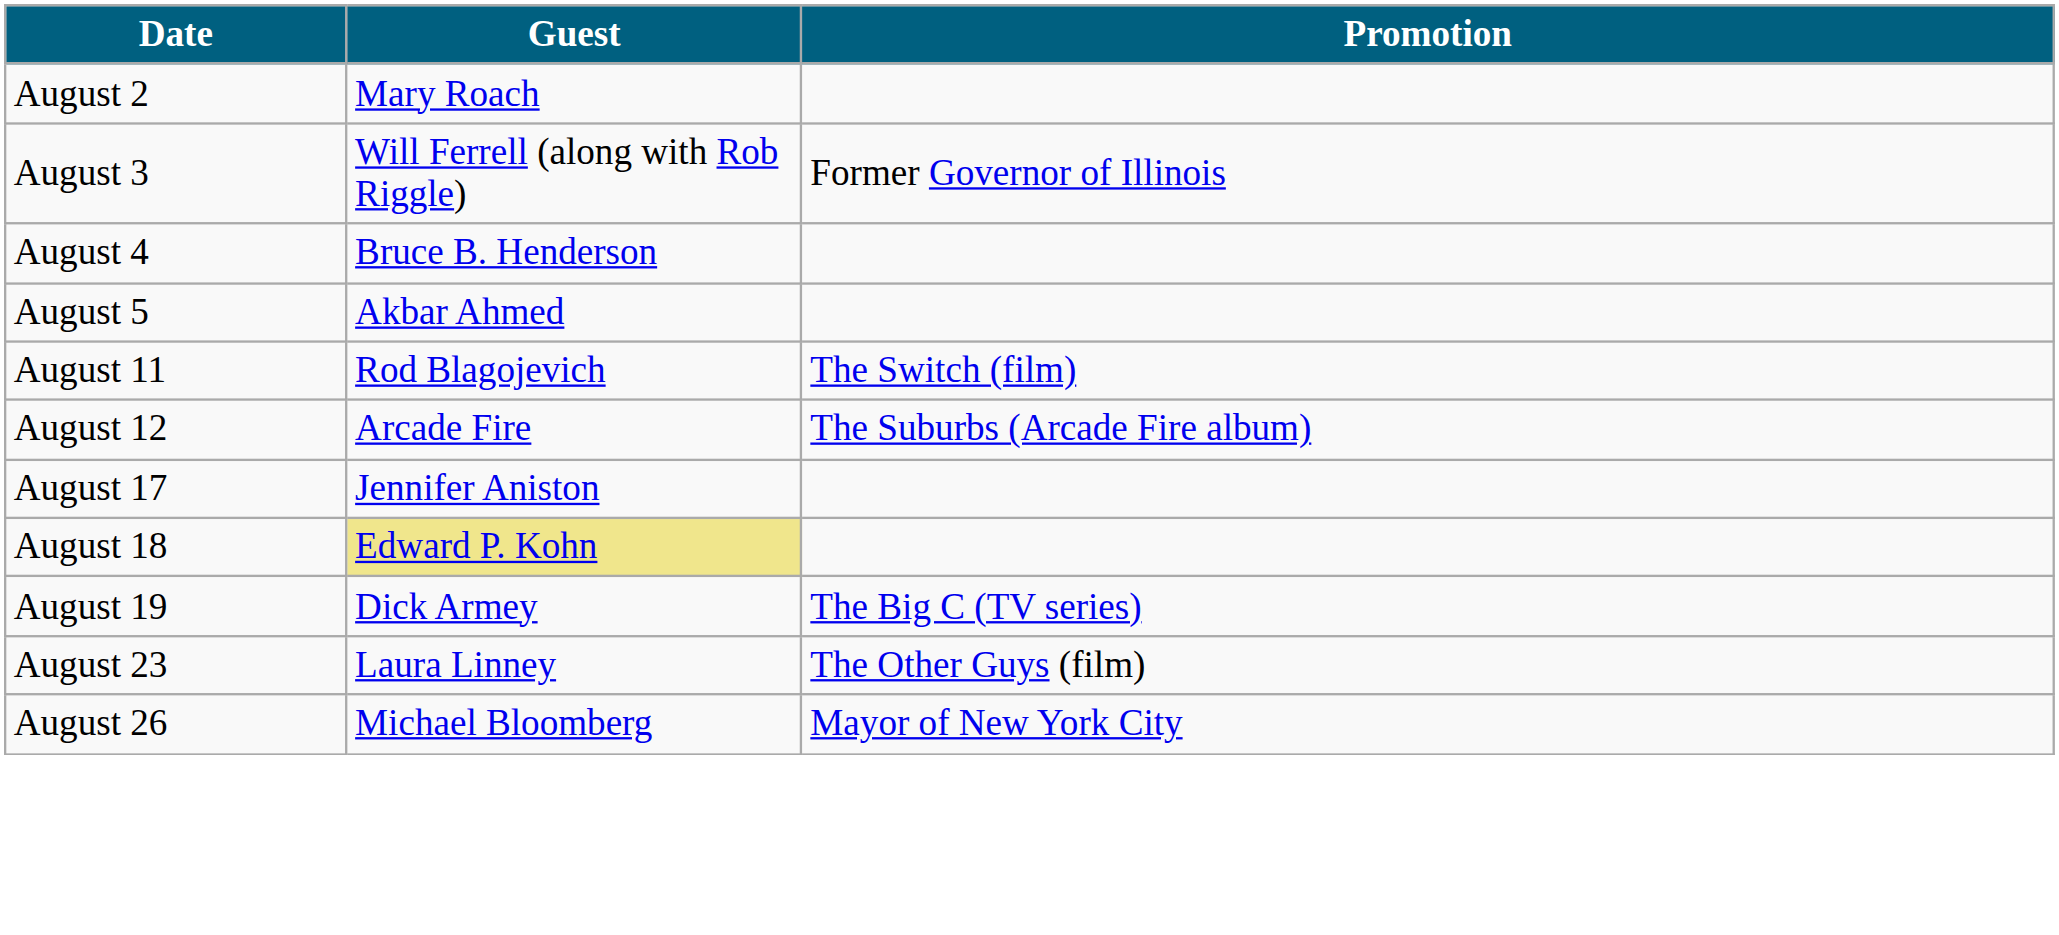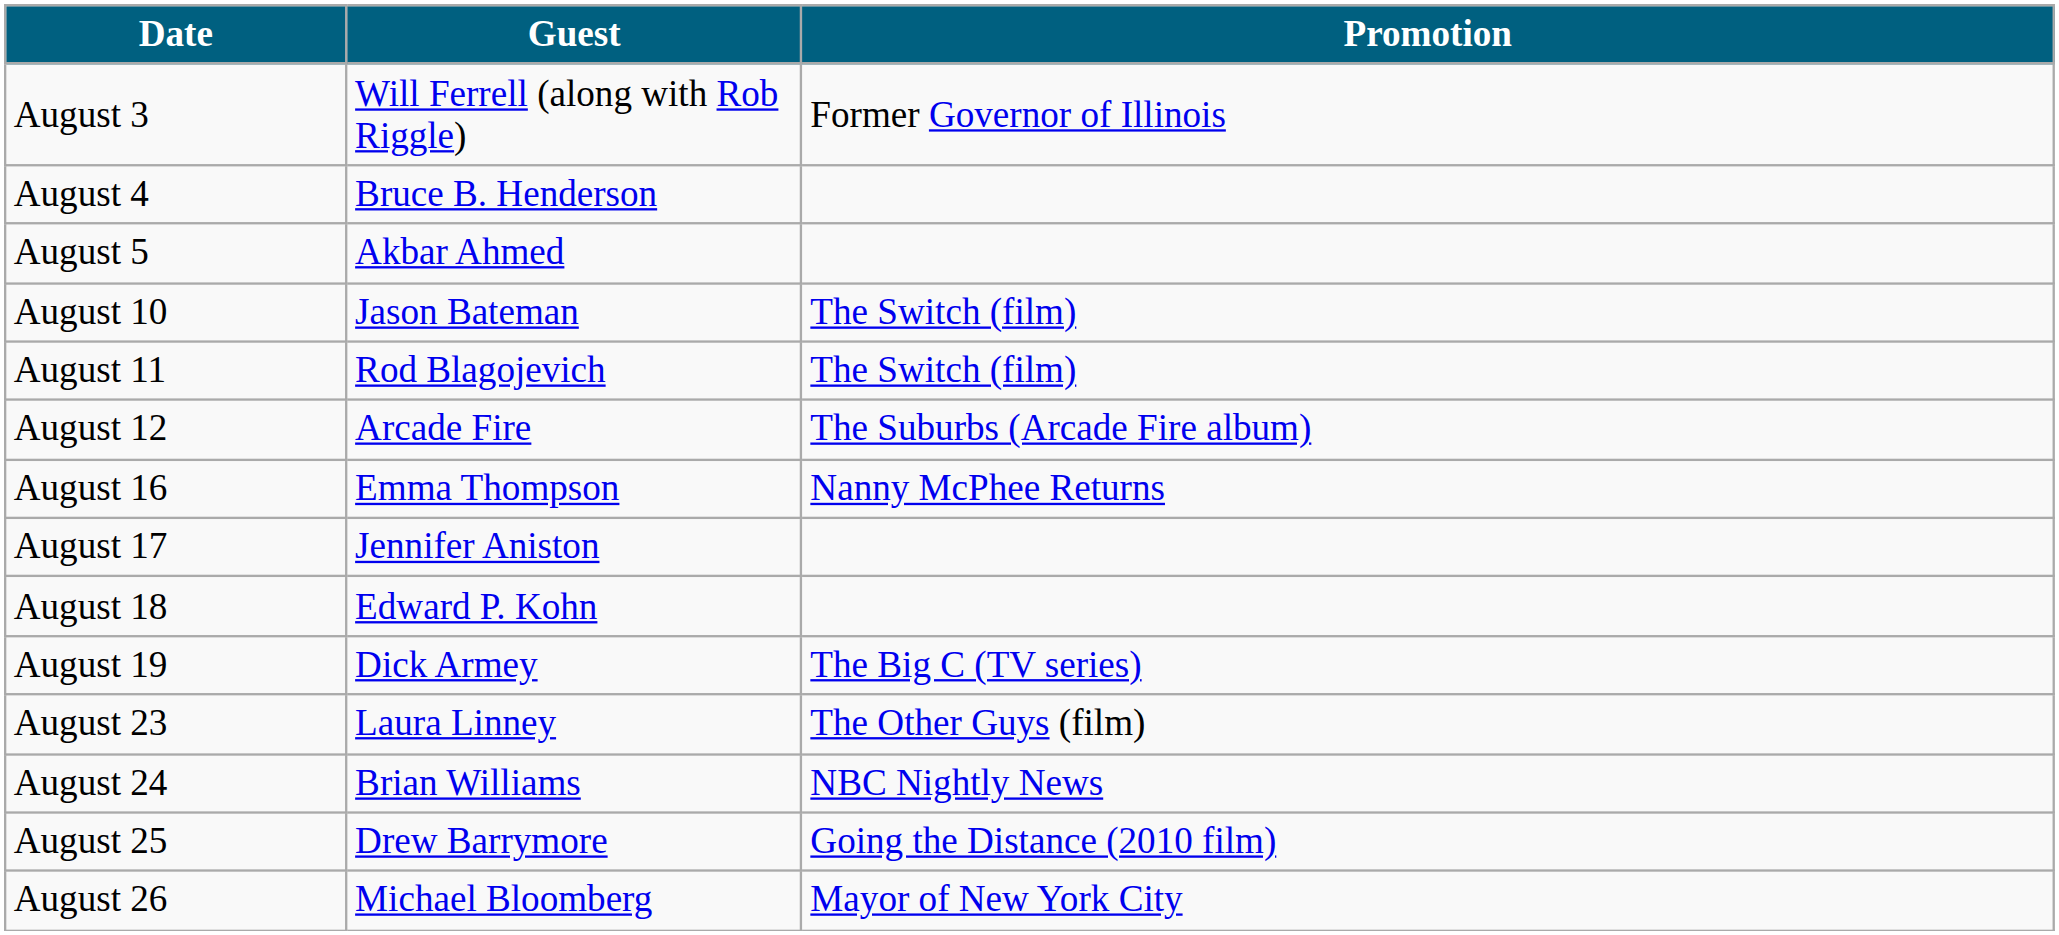- row: August 2 | Mary Roach
+ row: August 10 | Jason Bateman | The Switch (film)
+ row: August 16 | Emma Thompson | Nanny McPhee Returns
August 18 | Guest: khaki background -> no background
+ row: August 24 | Brian Williams | NBC Nightly News
+ row: August 25 | Drew Barrymore | Going the Distance (2010 film)
